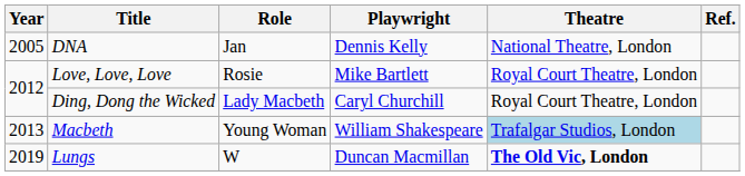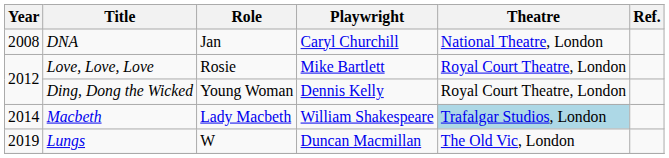DNA | Year: 2005 -> 2008
DNA | Playwright: Dennis Kelly -> Caryl Churchill
Ding, Dong the Wicked | Role: Lady Macbeth -> Young Woman
Ding, Dong the Wicked | Playwright: Caryl Churchill -> Dennis Kelly
Macbeth | Year: 2013 -> 2014
Macbeth | Role: Young Woman -> Lady Macbeth
Lungs | Theatre: bold -> normal
